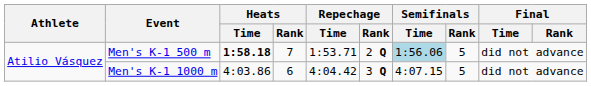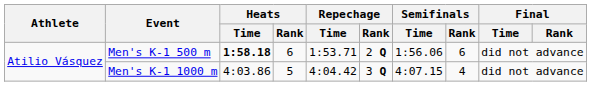Men's K-1 500 m | Heats / Rank: 7 -> 6
Men's K-1 500 m | Semifinals / Time: lightblue background -> no background
Men's K-1 500 m | Semifinals / Rank: 5 -> 6
Men's K-1 1000 m | Heats / Rank: 6 -> 5
Men's K-1 1000 m | Semifinals / Rank: 5 -> 4
